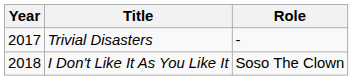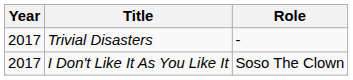I Don't Like It As You Like It | Year: 2018 -> 2017
